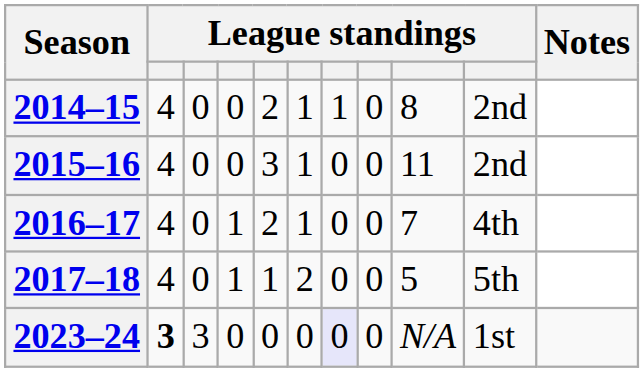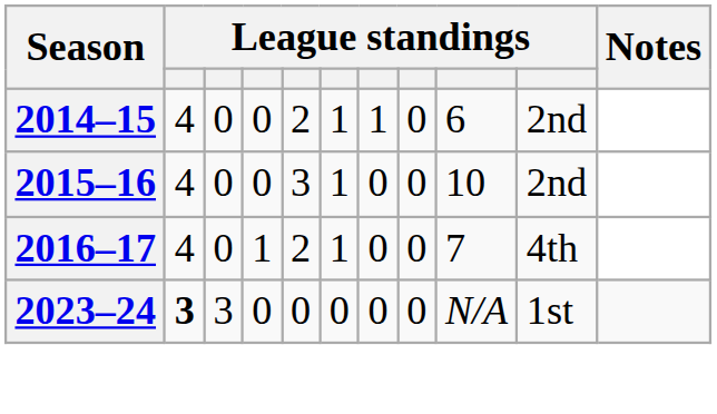2014–15 | column 9: 8 -> 6
2015–16 | column 9: 11 -> 10
- row: 2017–18 | 4 | 0 | 1 | 1 | 2 | 0 | 0 | 5 | 5th
2023–24 | column 7: lavender background -> no background
